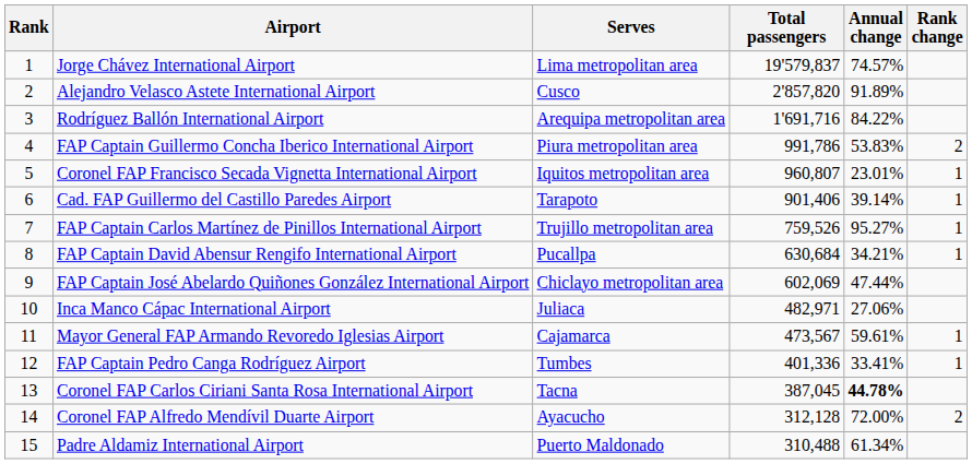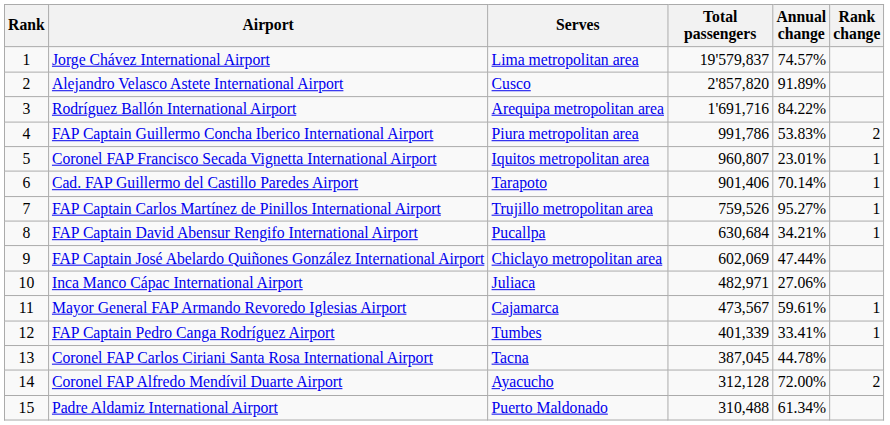Cad. FAP Guillermo del Castillo Paredes Airport | Annual change: 39.14% -> 70.14%
FAP Captain Pedro Canga Rodríguez Airport | Total passengers: 401,336 -> 401,339
Coronel FAP Carlos Ciriani Santa Rosa International Airport | Annual change: bold -> normal
